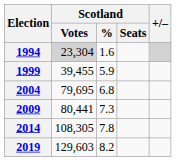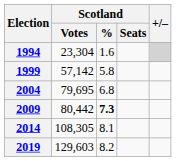1994 | Scotland / Votes: lightgrey background -> no background
1999 | Scotland / Votes: 39,455 -> 57,142
1999 | Scotland / %: 5.9 -> 5.8
2009 | Scotland / Votes: 80,441 -> 80,442
2009 | Scotland / %: normal -> bold
2014 | Scotland / %: 7.8 -> 8.1
